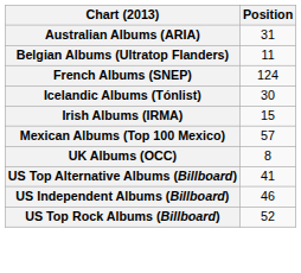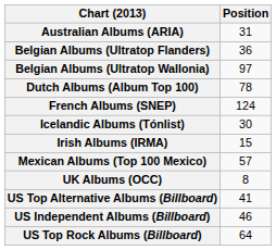Belgian Albums (Ultratop Flanders) | Position: 11 -> 36
+ row: Belgian Albums (Ultratop Wallonia) | 97
+ row: Dutch Albums (Album Top 100) | 78
US Top Rock Albums (Billboard) | Position: 52 -> 64
